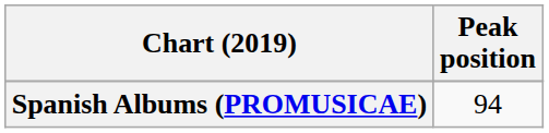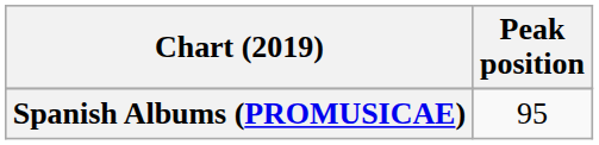Spanish Albums (PROMUSICAE) | Peak position: 94 -> 95
